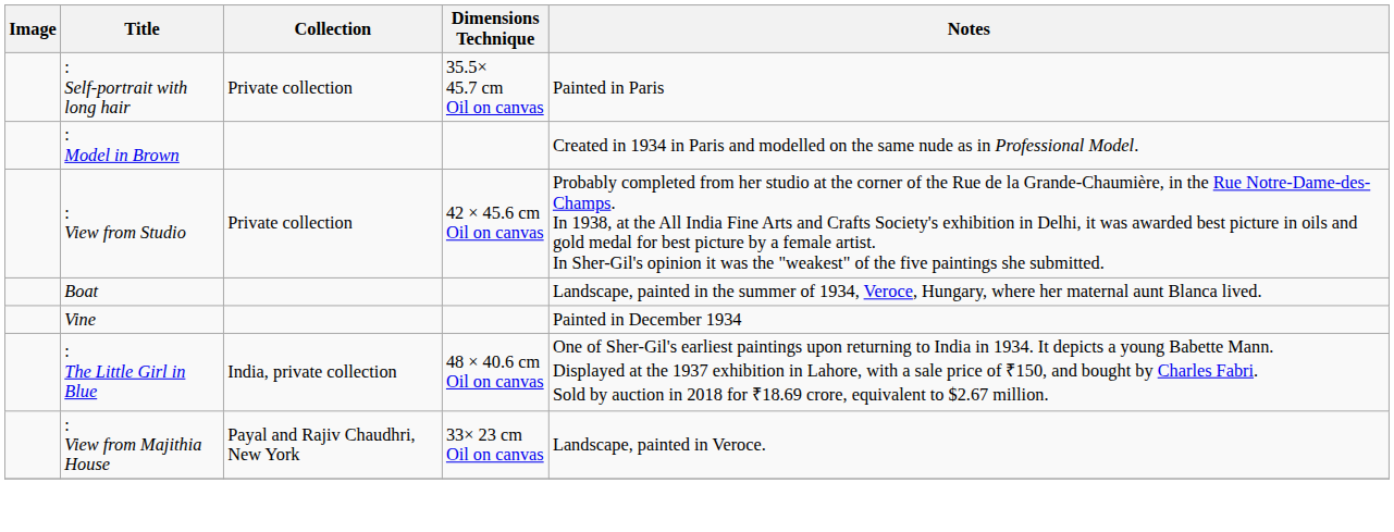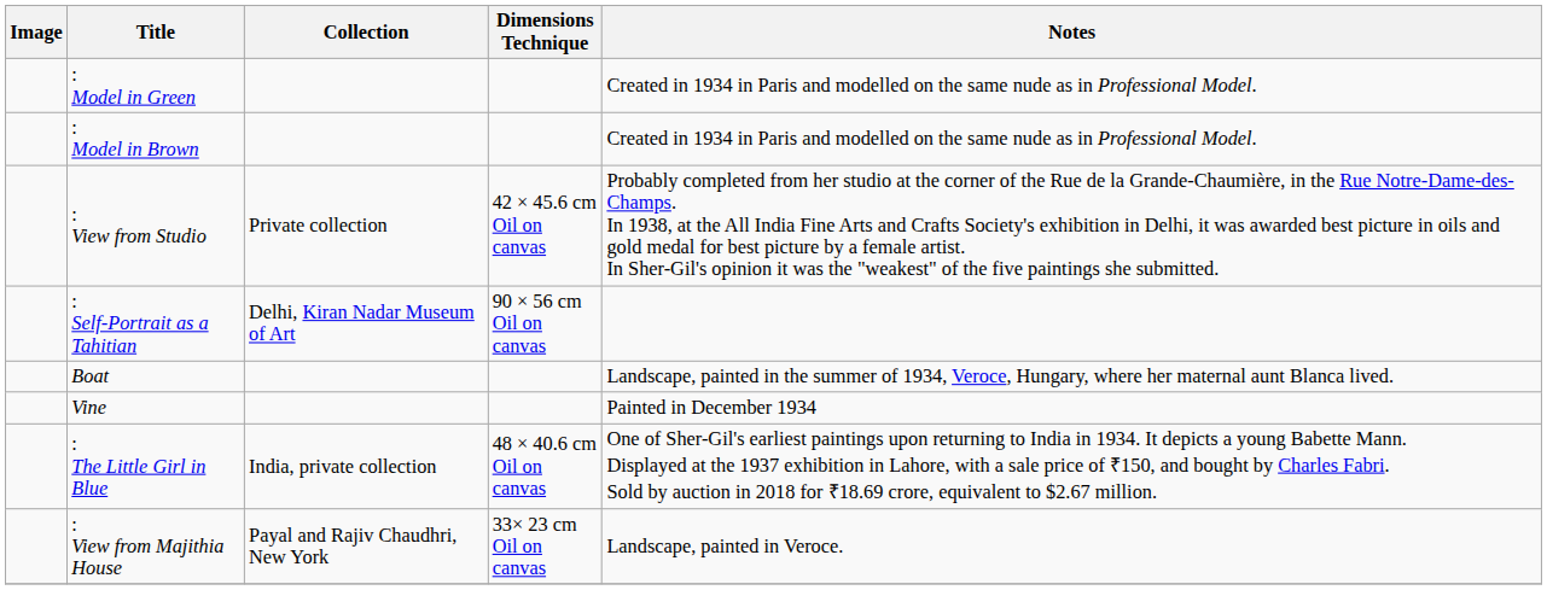+ row: : Model in Green | Created in 1934 in Paris and modelled on the same nude as in Professional Model.
- row: : Self-portrait with long hair | Private collection | 35.5× 45.7 cm Oil on canvas | Painted in Paris
+ row: : Self-Portrait as a Tahitian | Delhi, Kiran Nadar Museum of Art | 90 × 56 cm Oil on canvas
